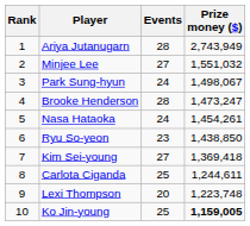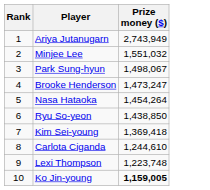- column: Events | 28 | 27 | 24 | 28 | 24 | 23 | 27 | 25 | 20 | 25
Nasa Hataoka | Prize money ($): 1,454,261 -> 1,454,264
Carlota Ciganda | Prize money ($): 1,244,611 -> 1,244,610
